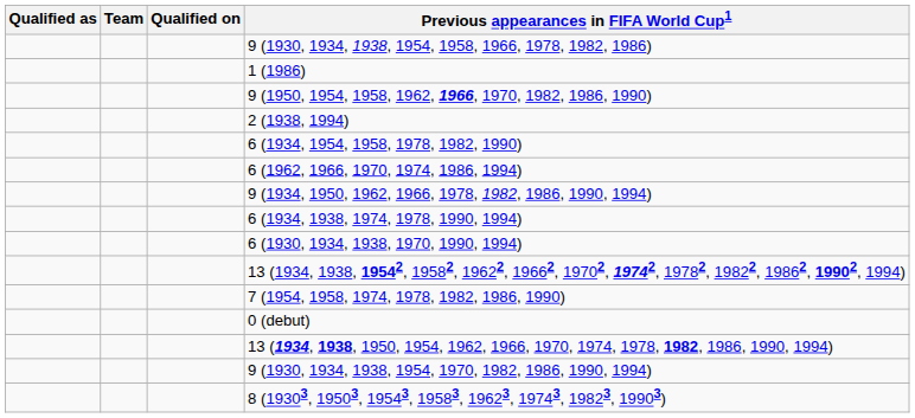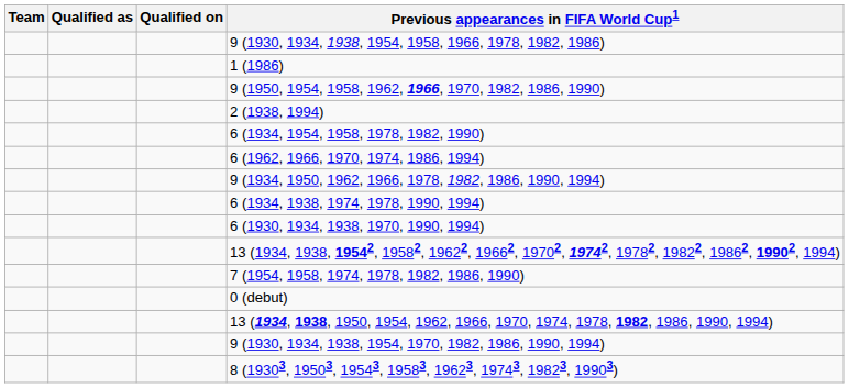columns swapped: Team <-> Qualified as
